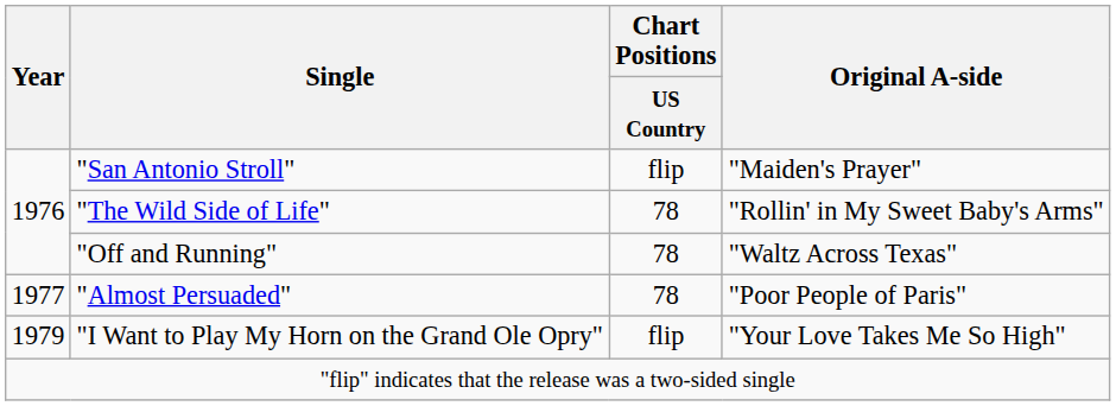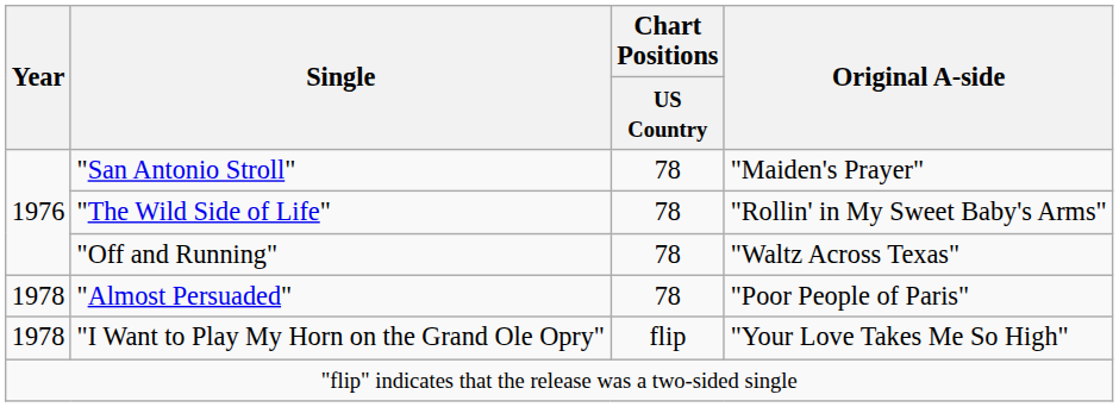"San Antonio Stroll" | Chart Positions / US Country: flip -> 78
"Almost Persuaded" | Year: 1977 -> 1978
"I Want to Play My Horn on the Grand Ole Opry" | Year: 1979 -> 1978
